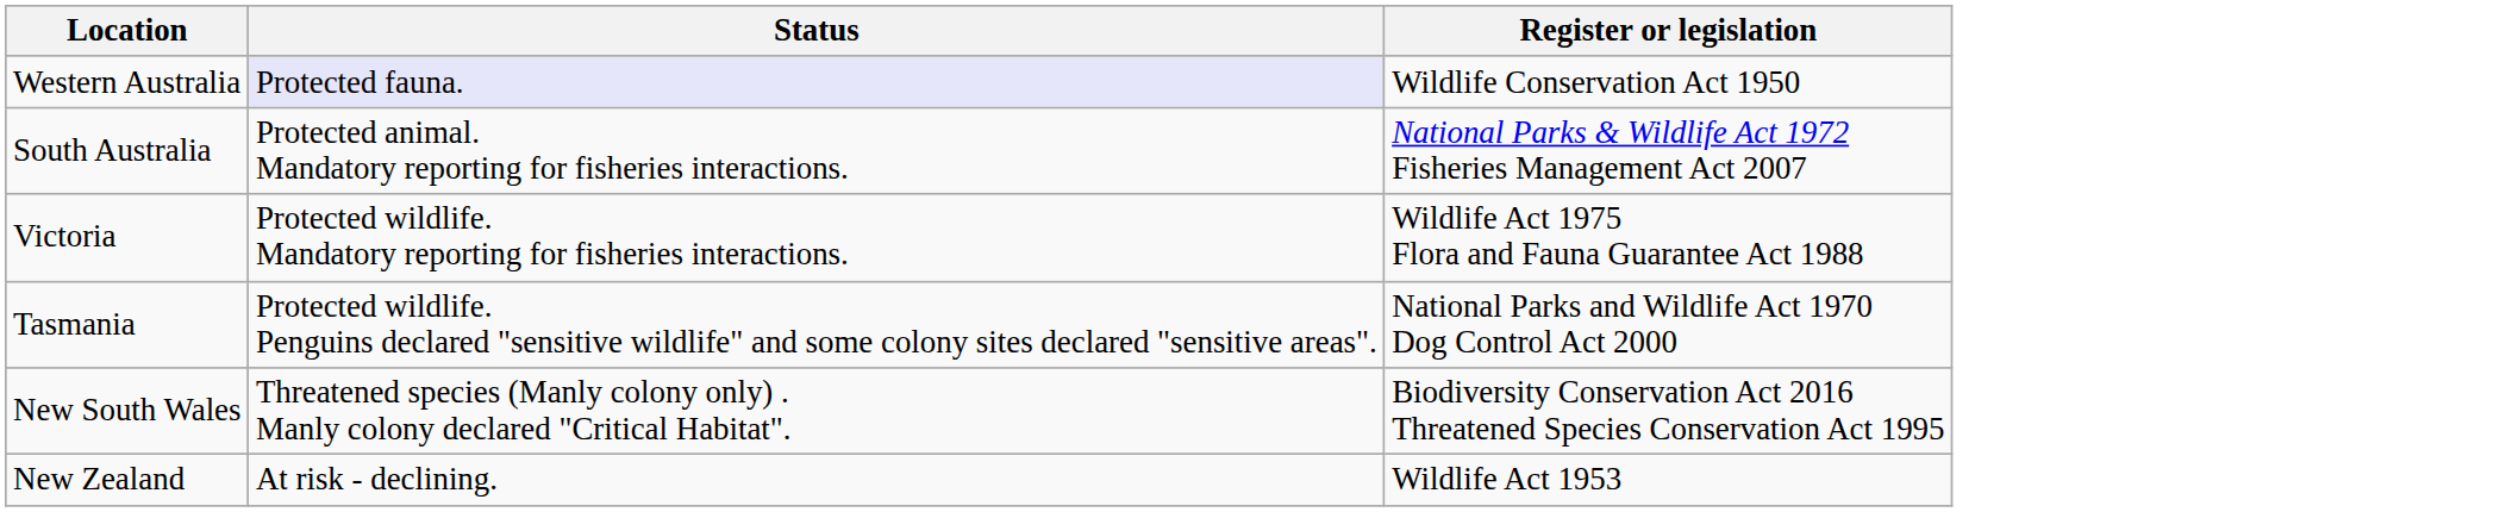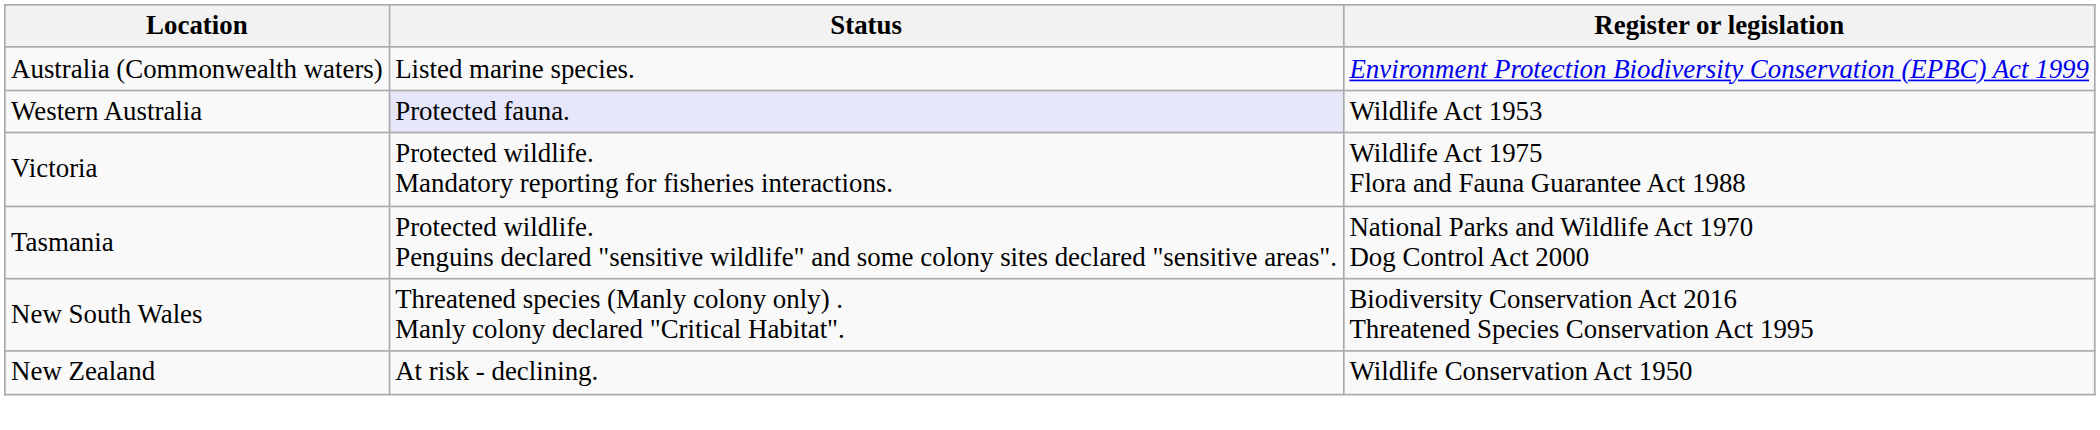+ row: Australia (Commonwealth waters) | Listed marine species. | Environment Protection Biodiversity Conservation (EPBC) Act 1999
Western Australia | Register or legislation: Wildlife Conservation Act 1950 -> Wildlife Act 1953
- row: South Australia | Protected animal. Mandatory reporting for fisheries interactions. | National Parks & Wildlife Act 1972 Fisheries Management Act 2007
New Zealand | Register or legislation: Wildlife Act 1953 -> Wildlife Conservation Act 1950
